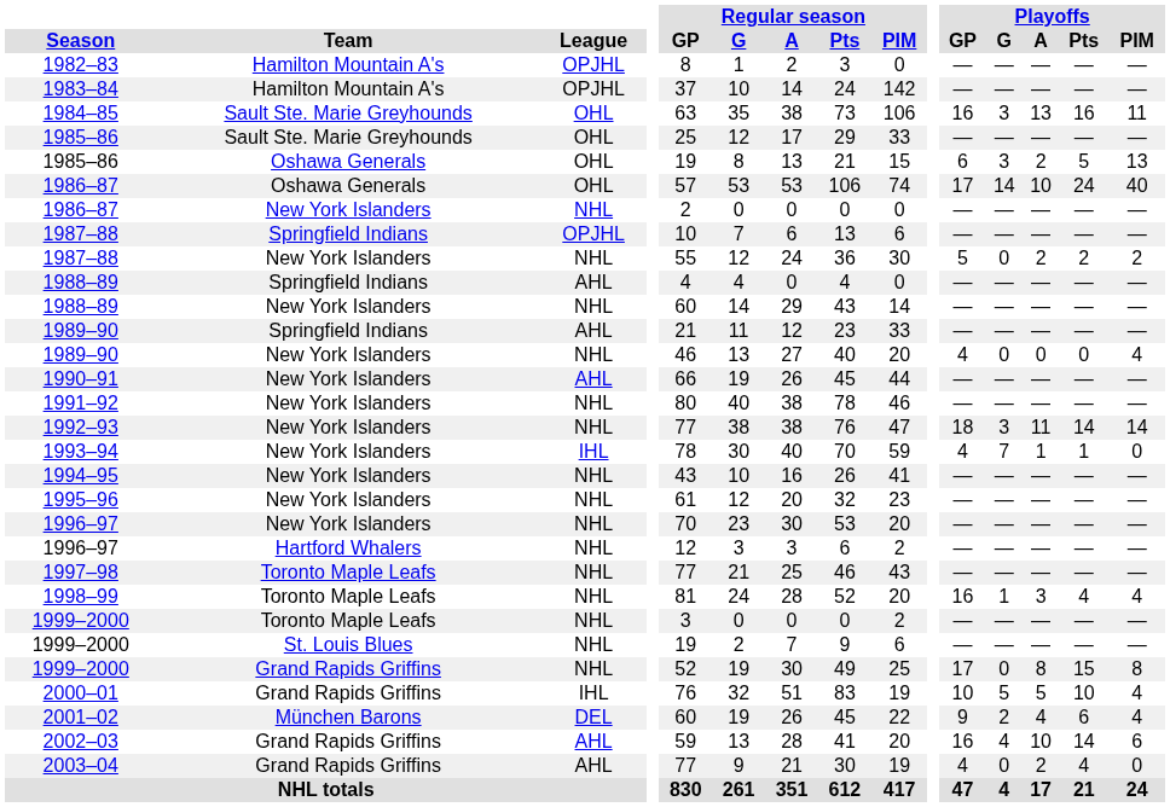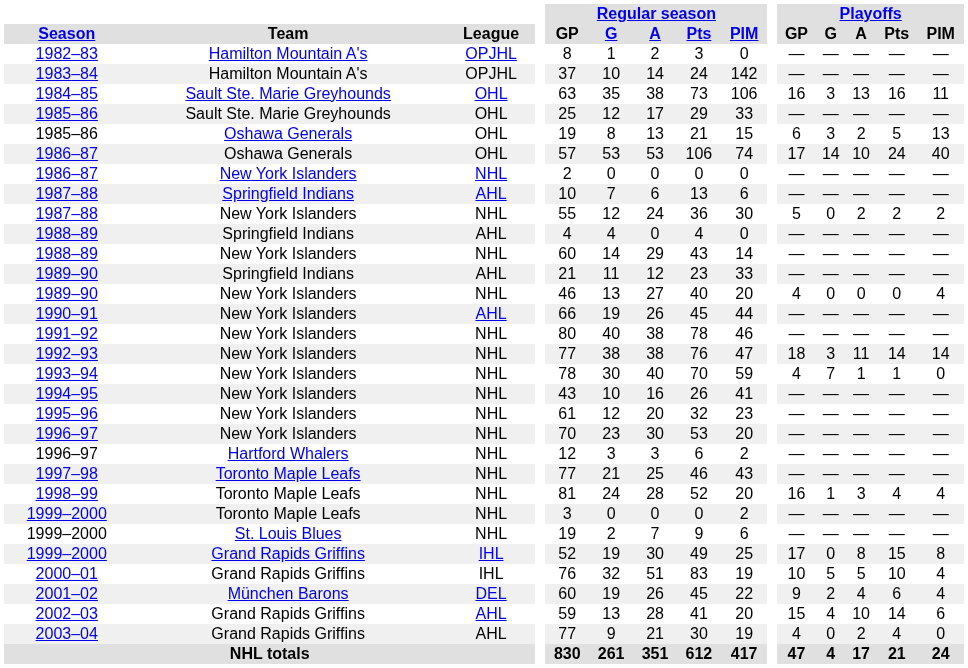1987–88 / Springfield Indians | League: OPJHL -> AHL
1993–94 | League: IHL -> NHL
1999–2000 / Grand Rapids Griffins | League: NHL -> IHL
2002–03 | Playoffs / GP: 16 -> 15
